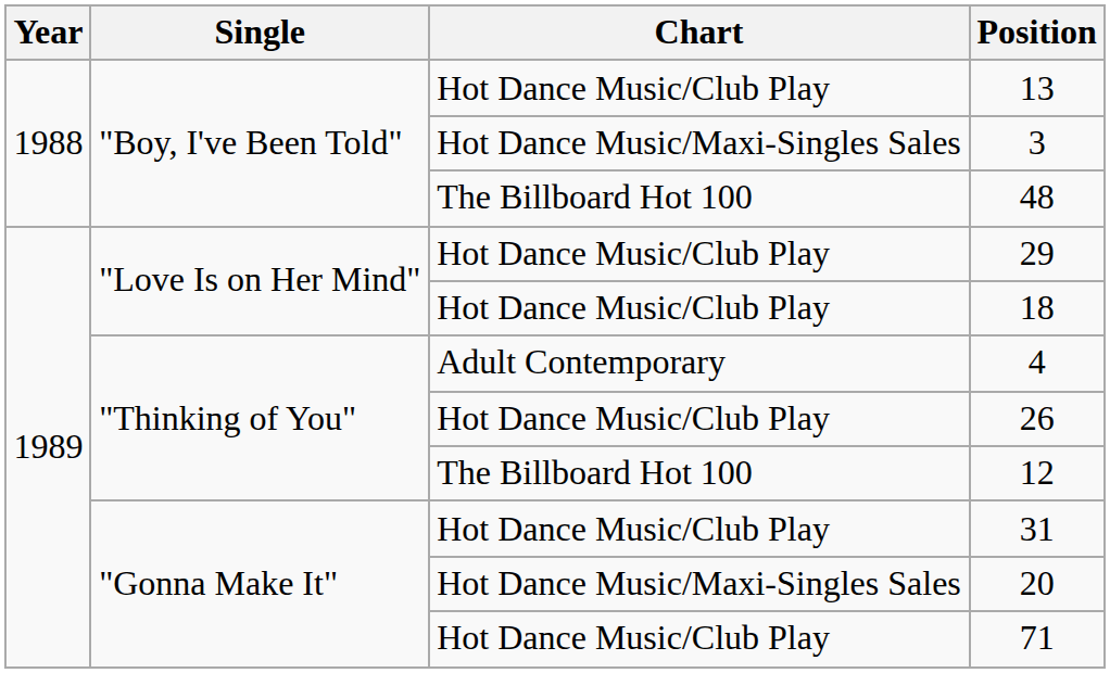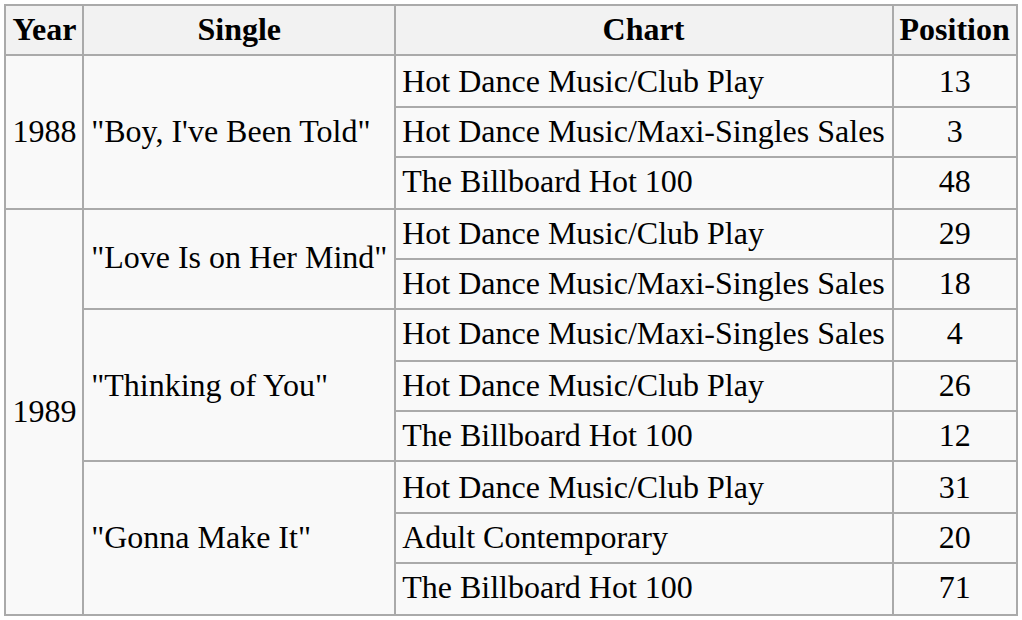18 | Chart: Hot Dance Music/Club Play -> Hot Dance Music/Maxi-Singles Sales
4 | Chart: Adult Contemporary -> Hot Dance Music/Maxi-Singles Sales
20 | Chart: Hot Dance Music/Maxi-Singles Sales -> Adult Contemporary
71 | Chart: Hot Dance Music/Club Play -> The Billboard Hot 100
